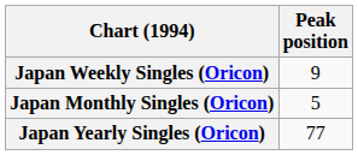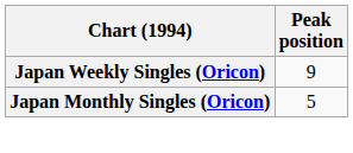- row: Japan Yearly Singles (Oricon) | 77
